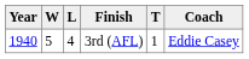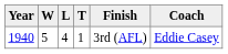columns swapped: T <-> Finish
